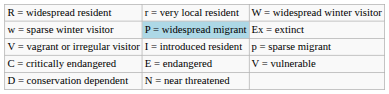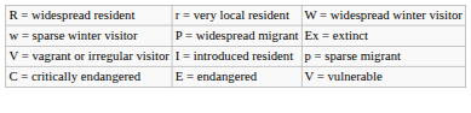w = sparse winter visitor | column 2: lightblue background -> no background
- row: D = conservation dependent | N = near threatened
